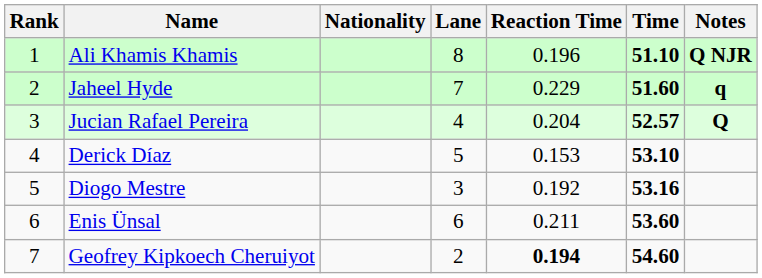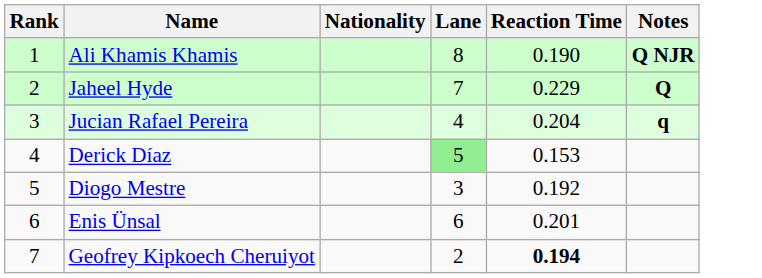- column: Time | 51.10 | 51.60 | 52.57 | 53.10 | 53.16 | 53.60 | 54.60
Ali Khamis Khamis | Reaction Time: 0.196 -> 0.190
Jaheel Hyde | Notes: q -> Q
Jucian Rafael Pereira | Notes: Q -> q
Derick Díaz | Lane: no background -> lightgreen background
Enis Ünsal | Reaction Time: 0.211 -> 0.201
